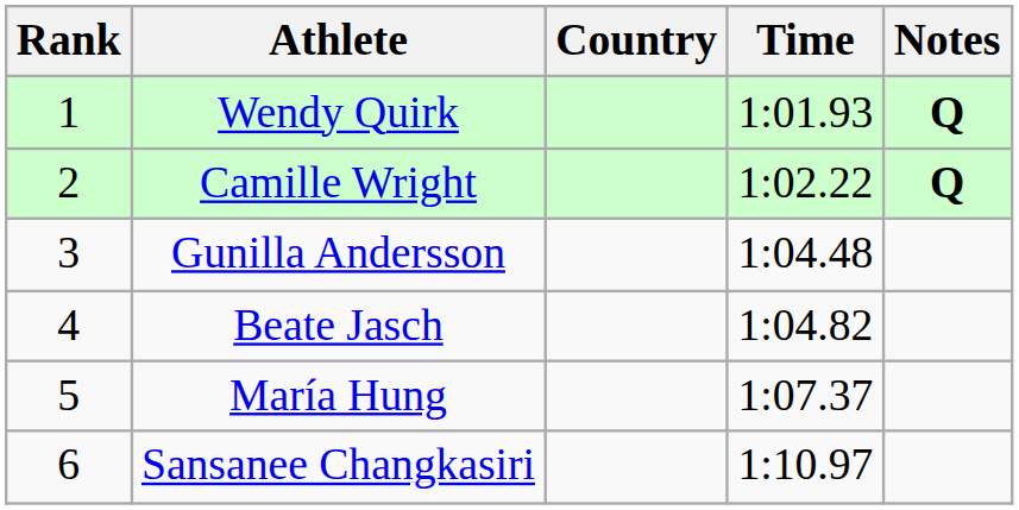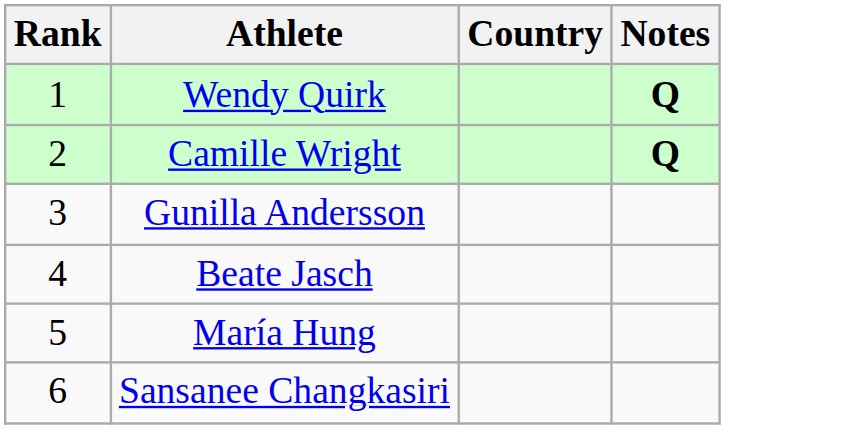- column: Time | 1:01.93 | 1:02.22 | 1:04.48 | 1:04.82 | 1:07.37 | 1:10.97
